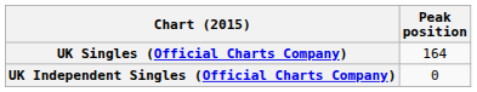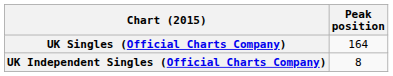UK Independent Singles (Official Charts Company) | Peak position: 0 -> 8
